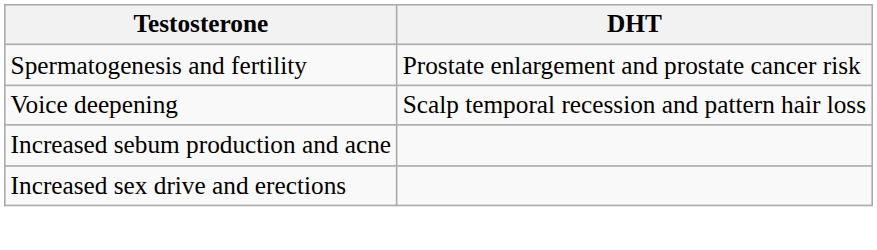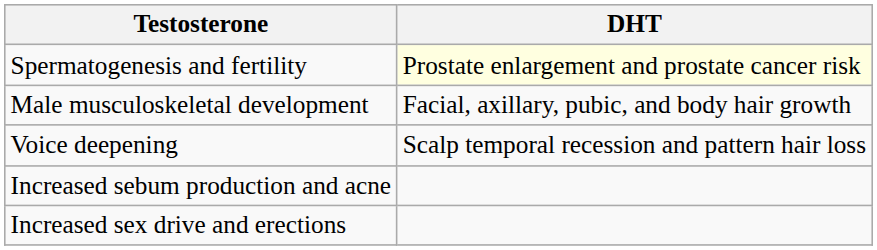Spermatogenesis and fertility | DHT: no background -> lightyellow background
+ row: Male musculoskeletal development | Facial, axillary, pubic, and body hair growth
